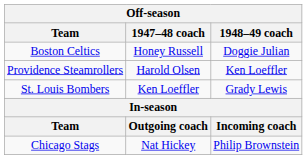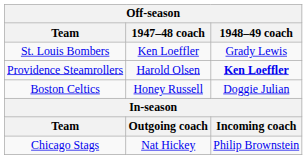rows swapped: Boston Celtics <-> St. Louis Bombers
Providence Steamrollers | 1948–49 coach: normal -> bold
